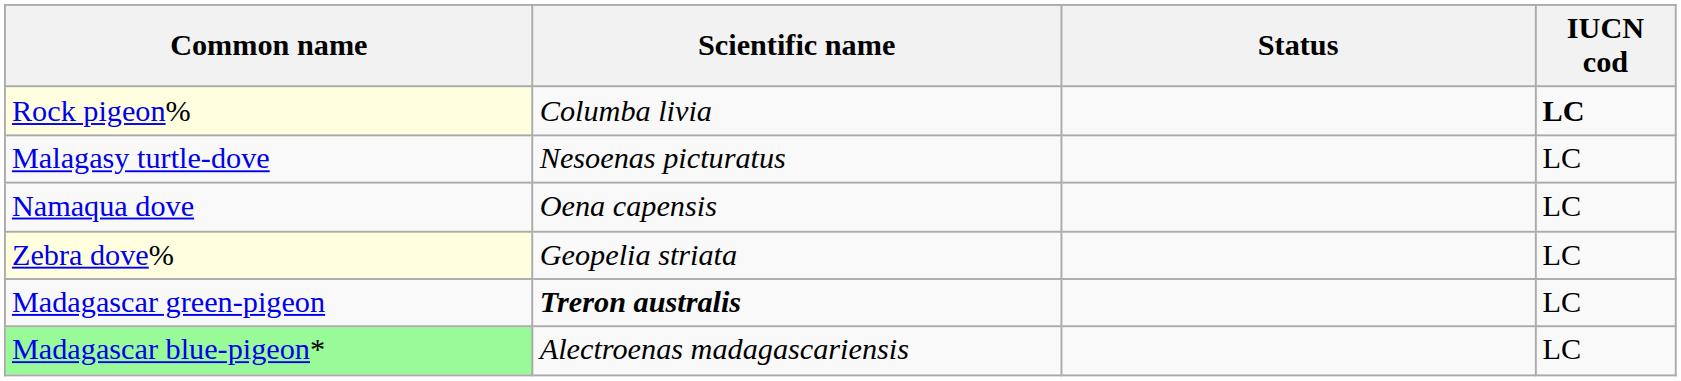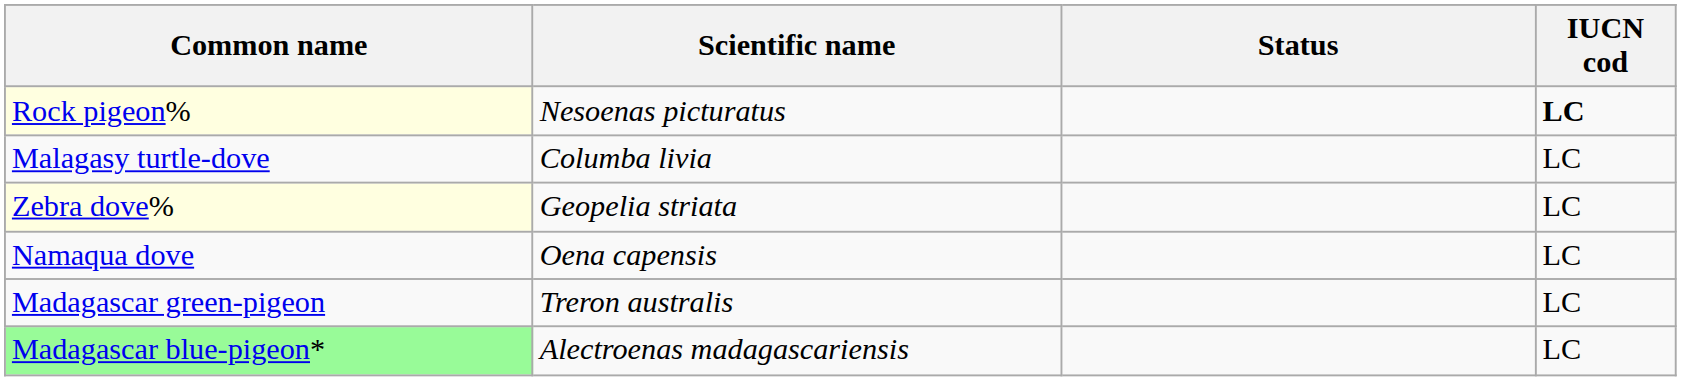Rock pigeon% | Scientific name: Columba livia -> Nesoenas picturatus
Malagasy turtle-dove | Scientific name: Nesoenas picturatus -> Columba livia
rows swapped: Namaqua dove <-> Zebra dove%
Madagascar green-pigeon | Scientific name: bold -> normal
